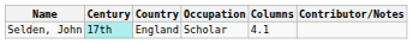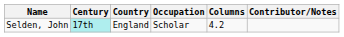Selden, John | Columns: 4.1 -> 4.2
